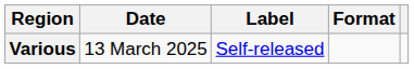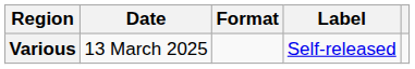columns swapped: Format <-> Label
